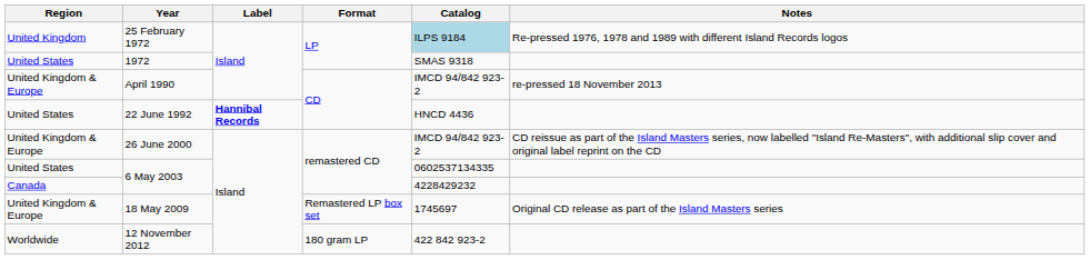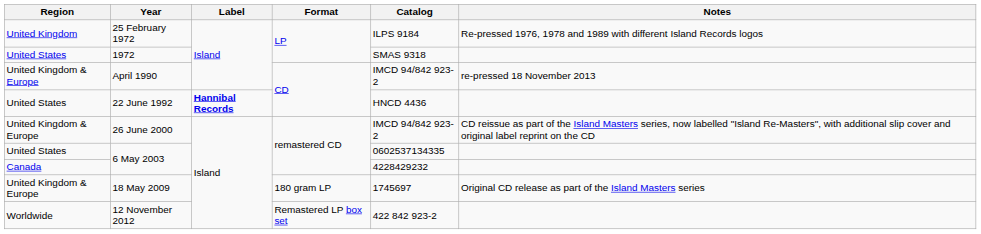25 February 1972 | Catalog: lightblue background -> no background
18 May 2009 | Format: Remastered LP box set -> 180 gram LP
12 November 2012 | Format: 180 gram LP -> Remastered LP box set
